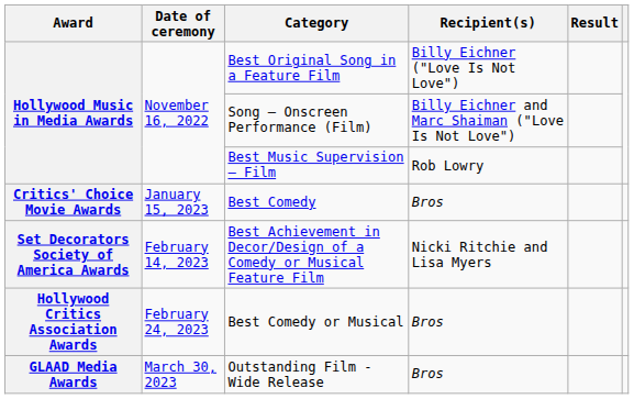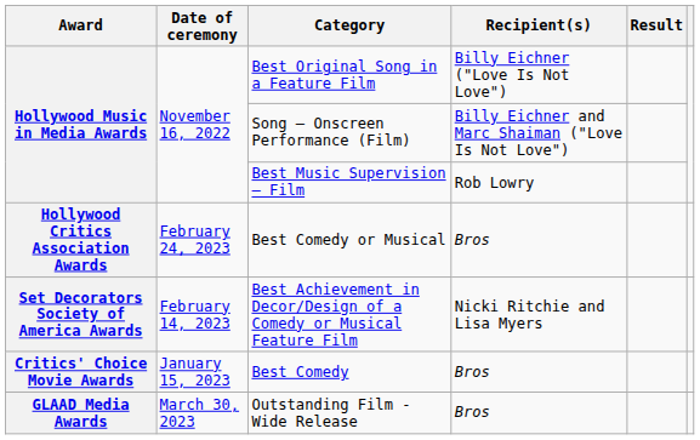rows swapped: Best Comedy <-> Best Comedy or Musical
